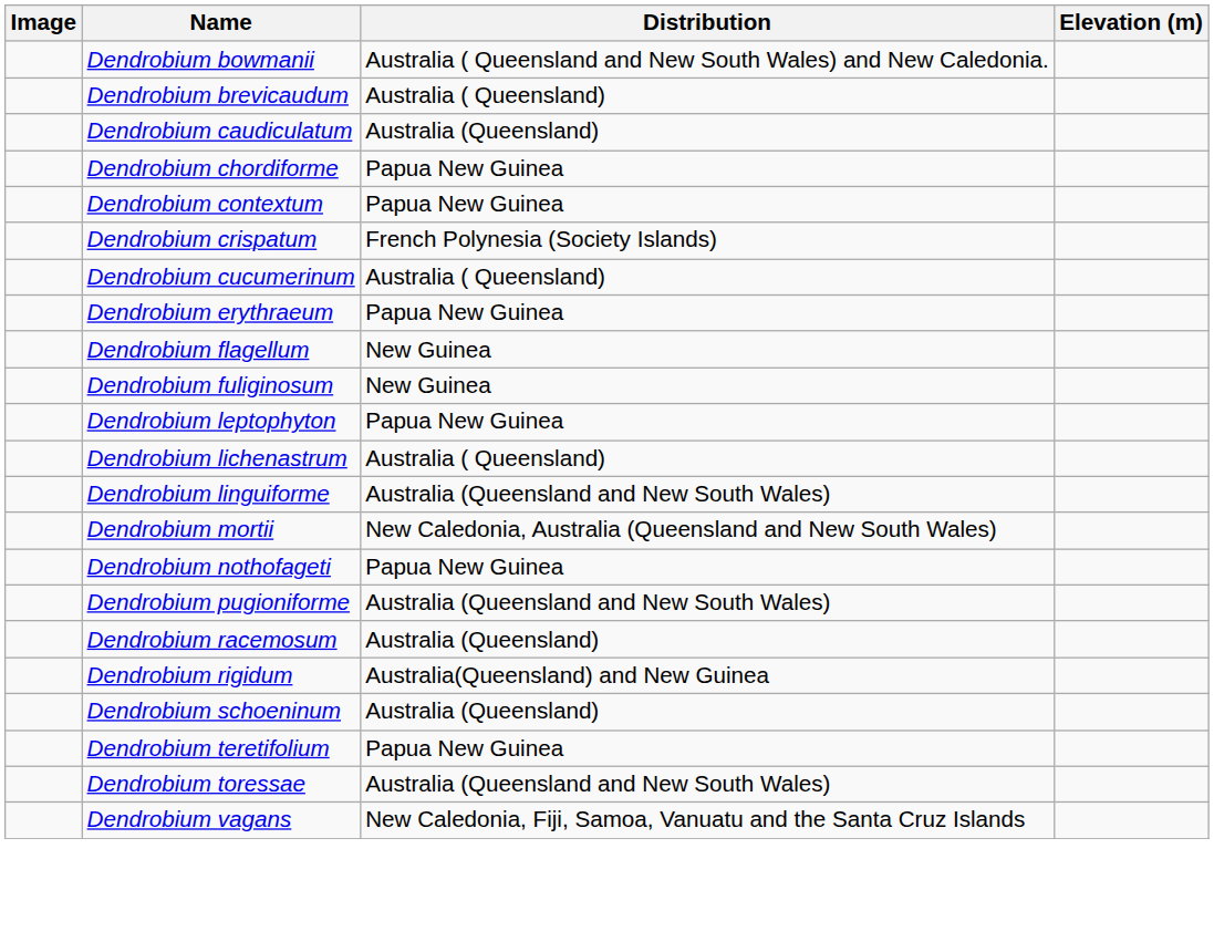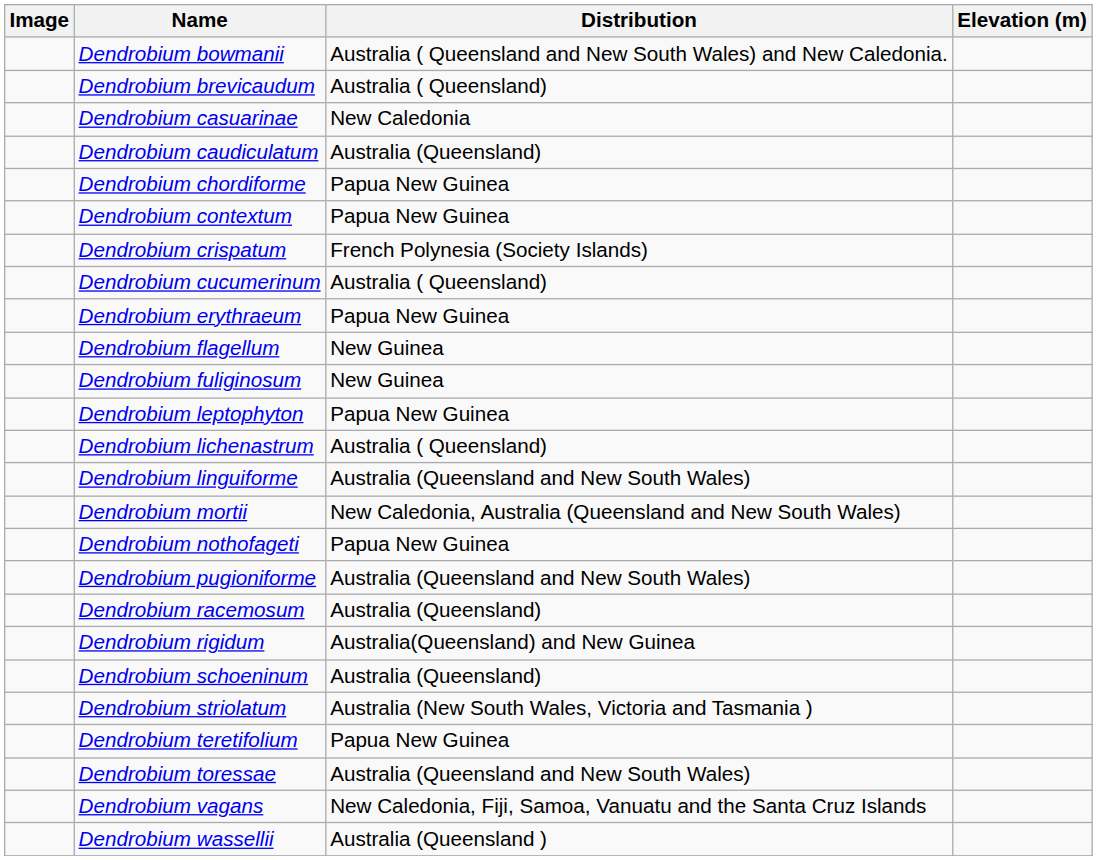+ row: Dendrobium casuarinae | New Caledonia
+ row: Dendrobium striolatum | Australia (New South Wales, Victoria and Tasmania )
+ row: Dendrobium wassellii | Australia (Queensland )
